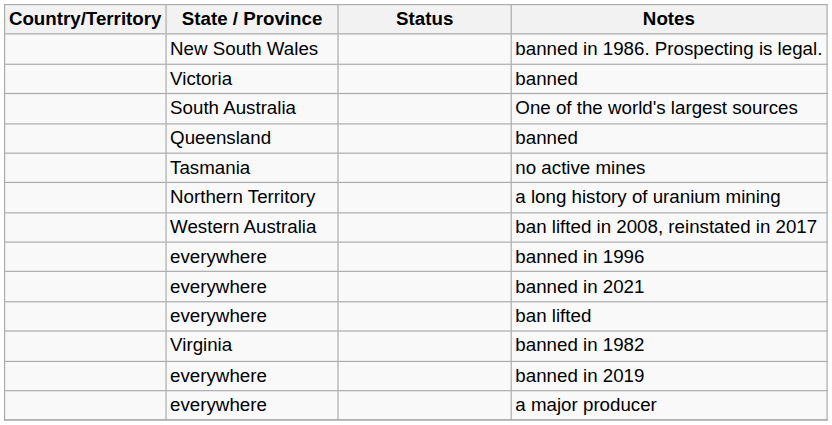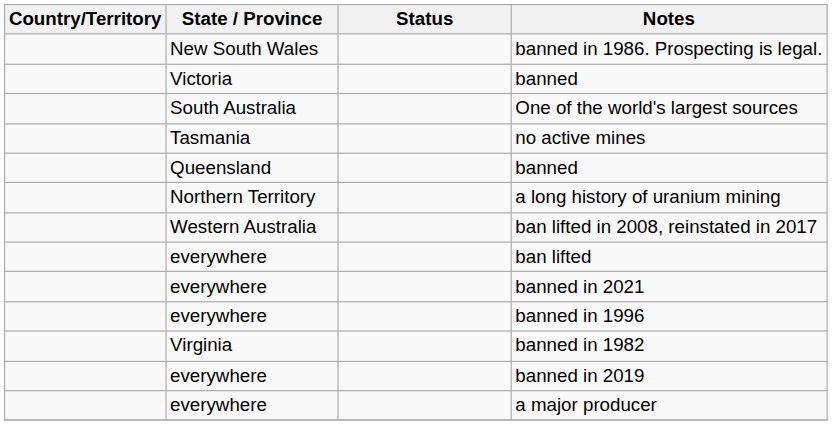rows swapped: no active mines <-> Queensland / banned
rows swapped: ban lifted <-> banned in 1996
